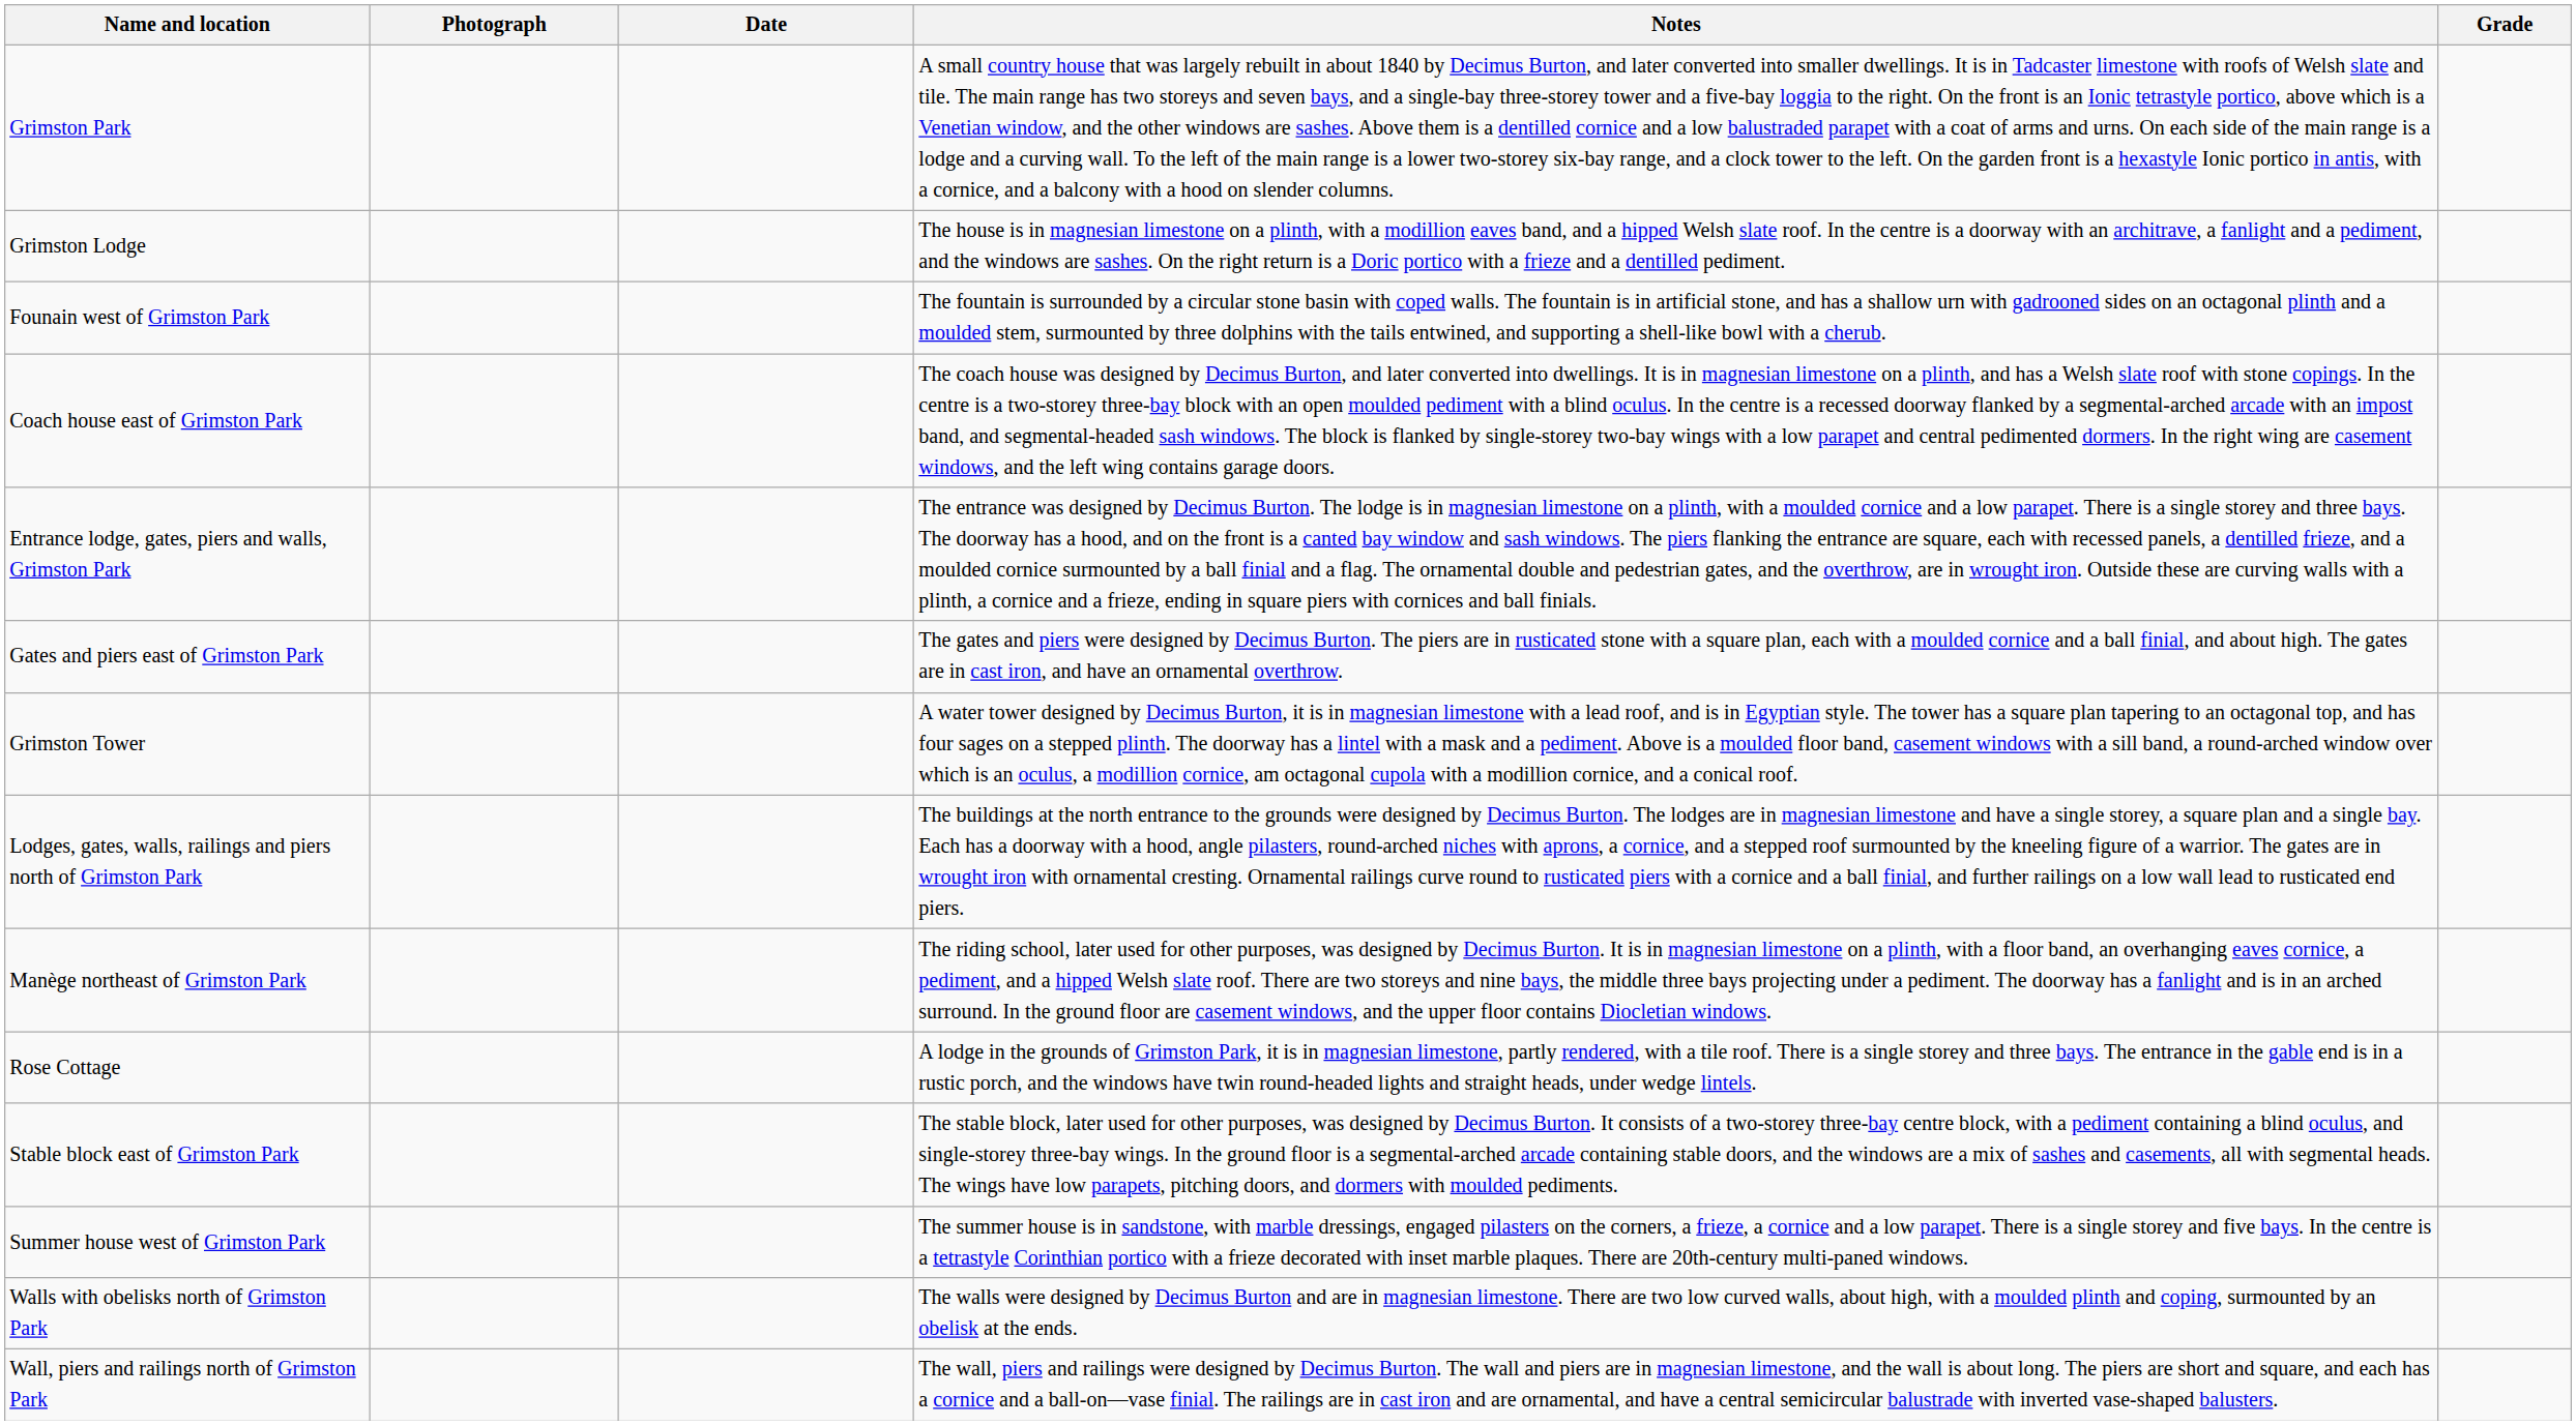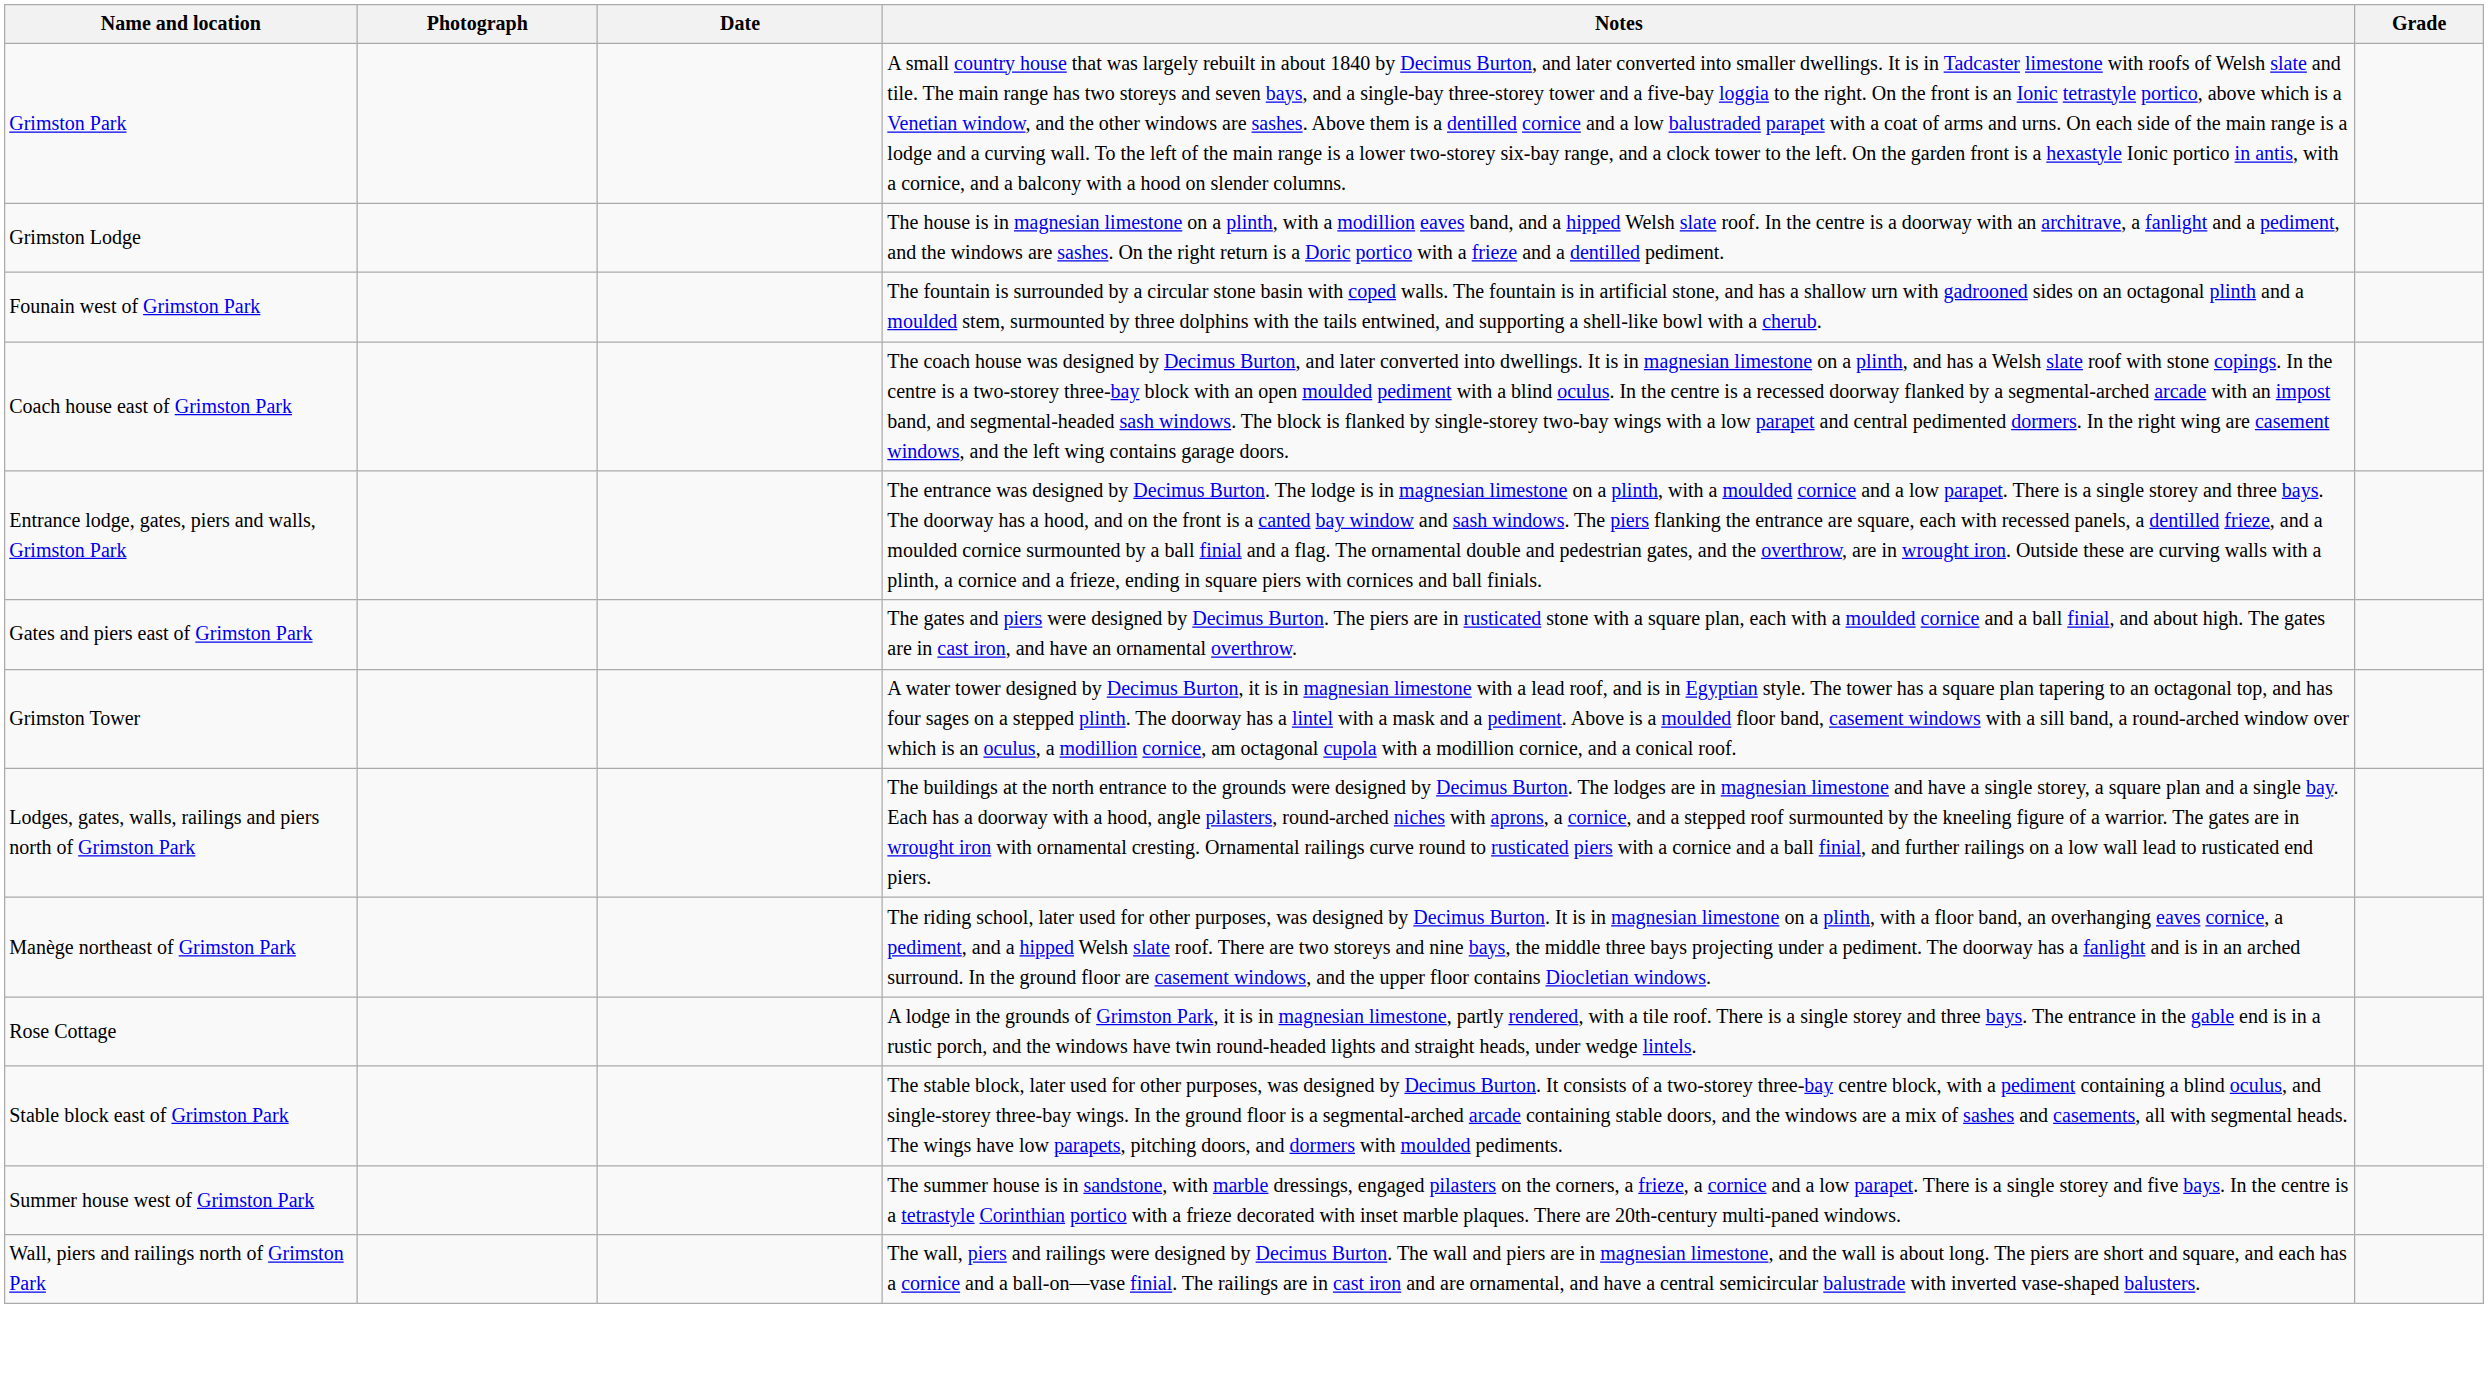- row: Walls with obelisks north of Grimston Park | The walls were designed by Decimus Burton and are in magnesian limestone. There are two low curved walls, about high, with a moulded plinth and coping, surmounted by an obelisk at the ends.
